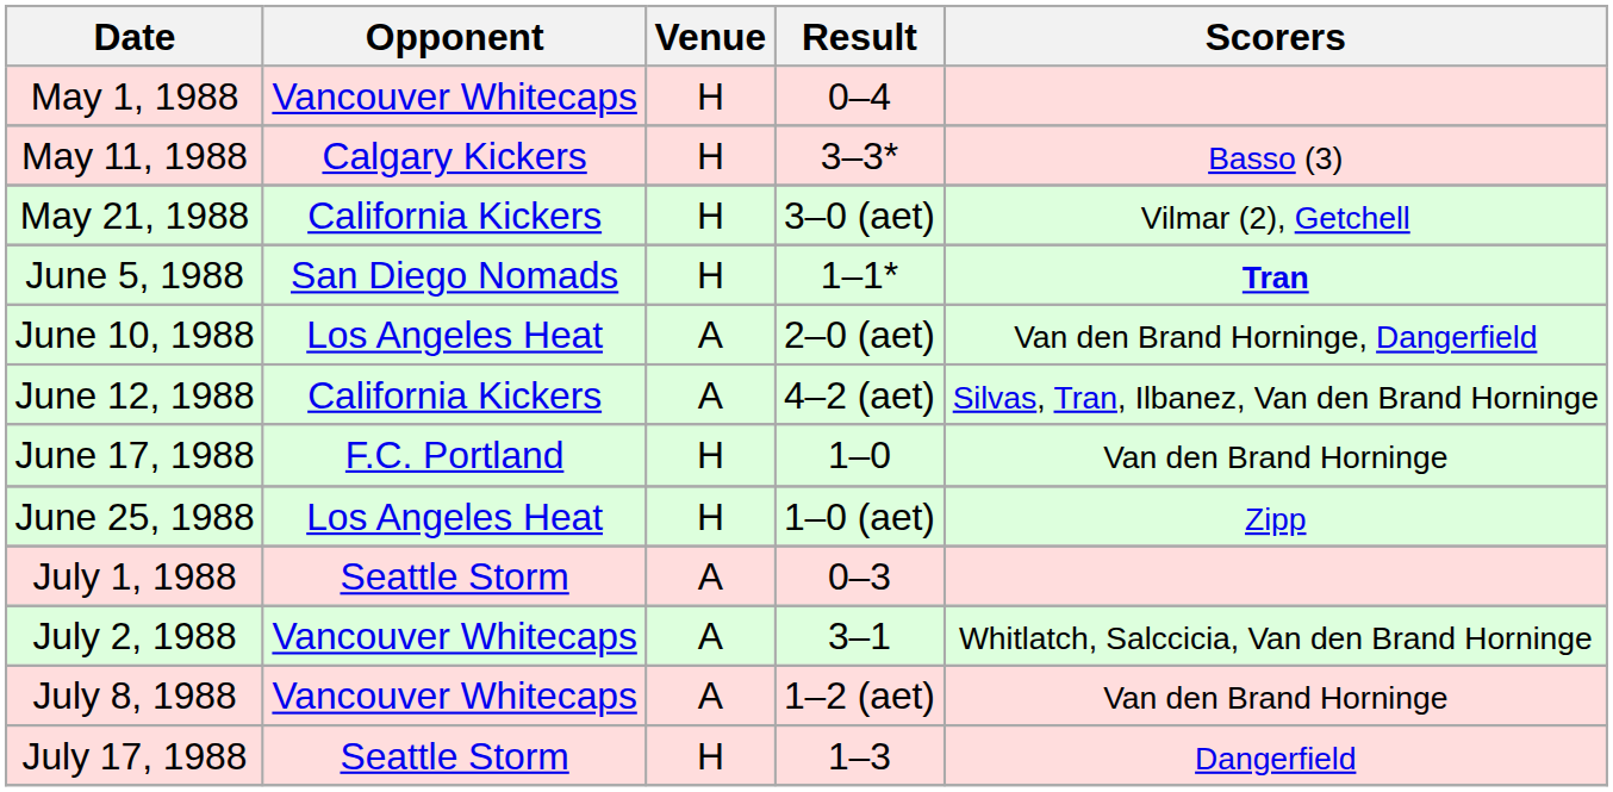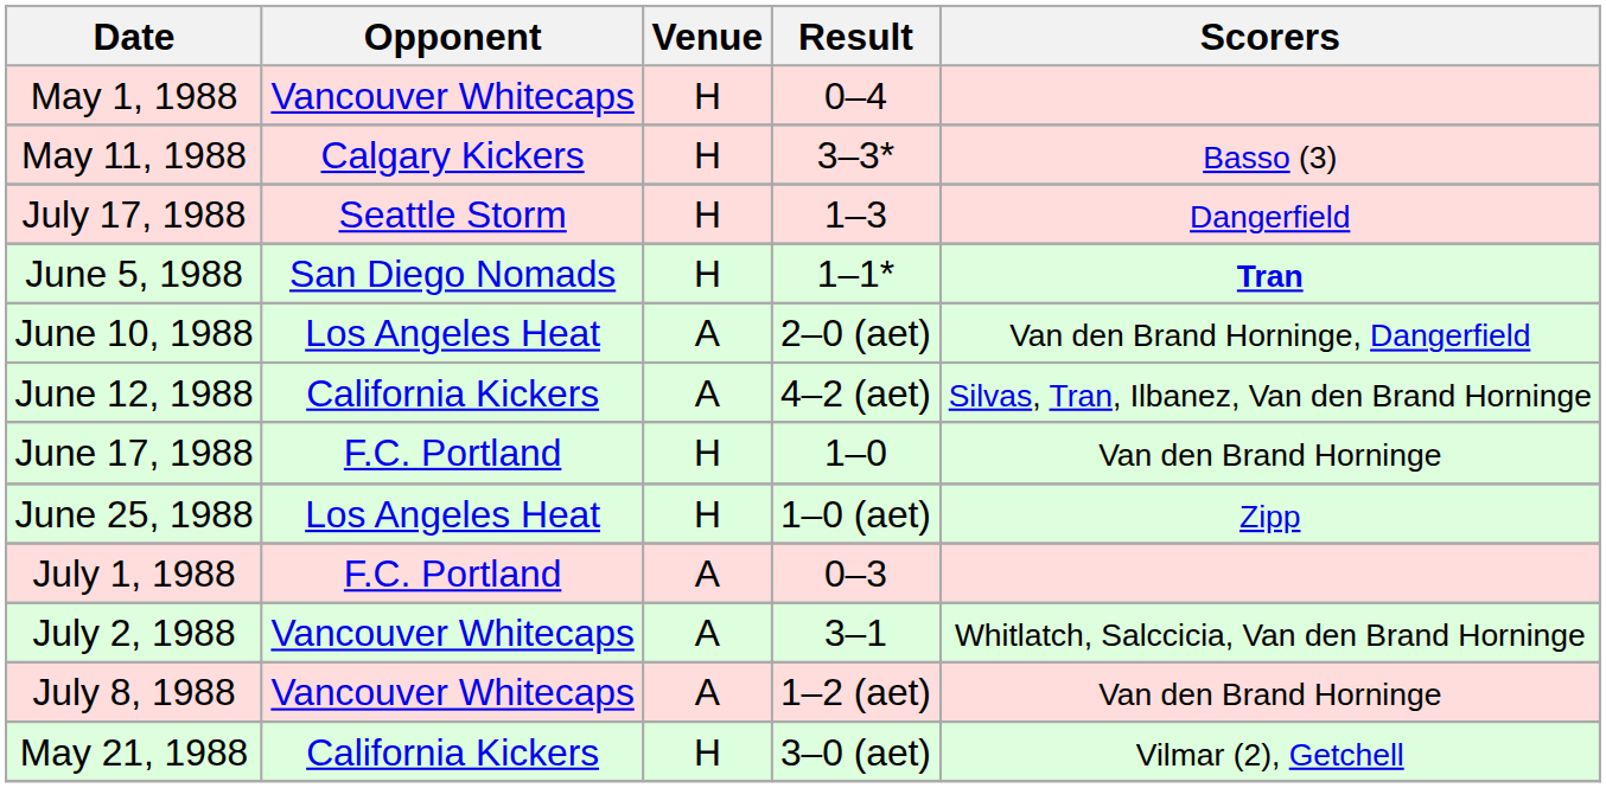rows swapped: May 21, 1988 <-> July 17, 1988
July 1, 1988 | Opponent: Seattle Storm -> F.C. Portland
